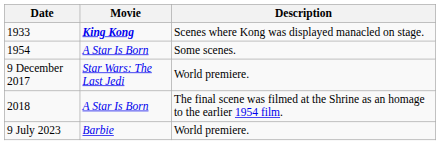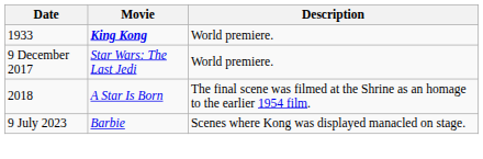1933 | Description: Scenes where Kong was displayed manacled on stage. -> World premiere.
- row: 1954 | A Star Is Born | Some scenes.
9 July 2023 | Description: World premiere. -> Scenes where Kong was displayed manacled on stage.
